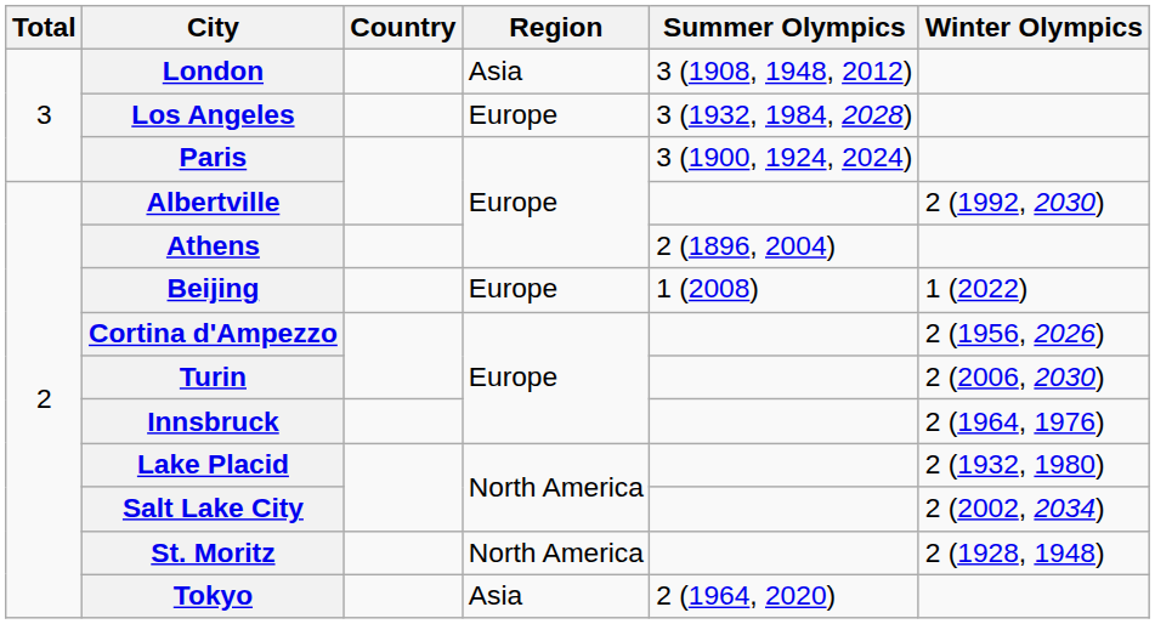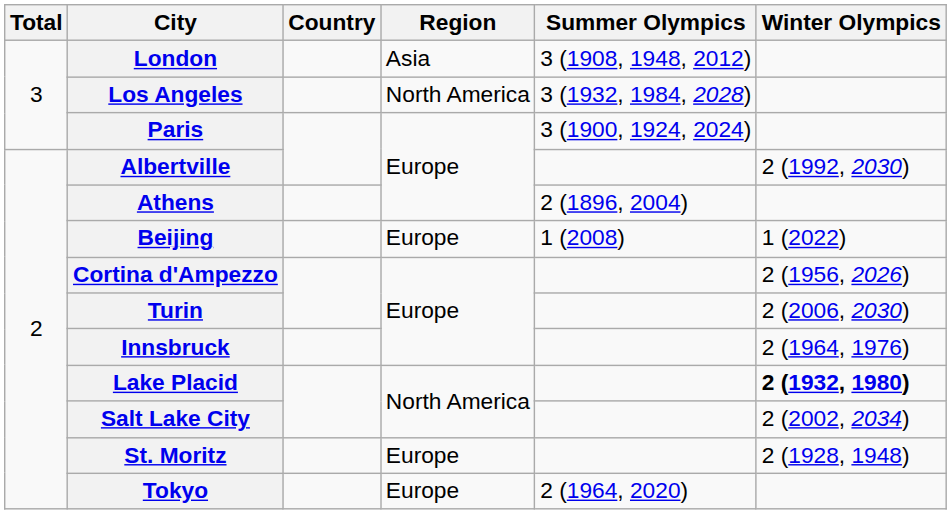Los Angeles | Region: Europe -> North America
Lake Placid | Winter Olympics: normal -> bold
St. Moritz | Region: North America -> Europe
Tokyo | Region: Asia -> Europe
